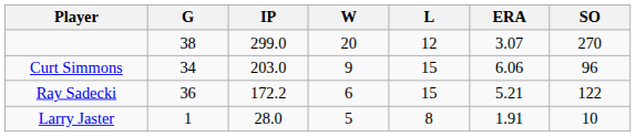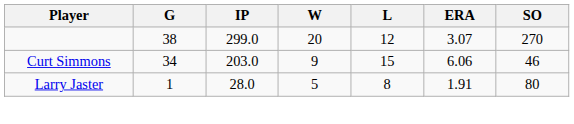Curt Simmons | SO: 96 -> 46
- row: Ray Sadecki | 36 | 172.2 | 6 | 15 | 5.21 | 122
Larry Jaster | SO: 10 -> 80
